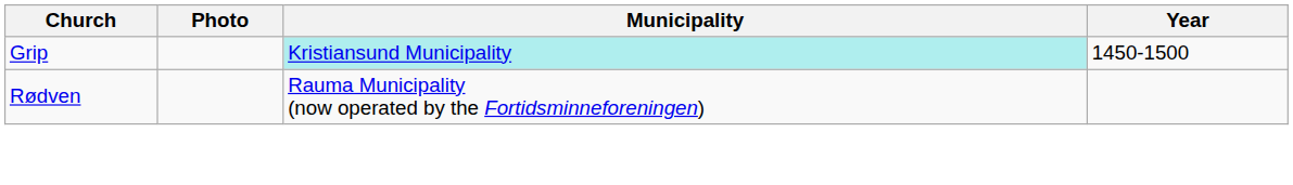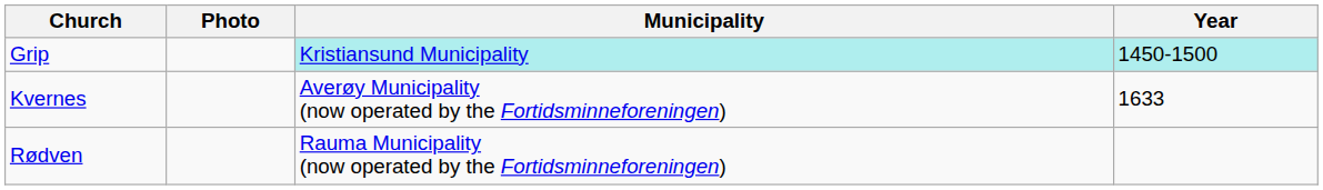Grip | Year: no background -> paleturquoise background
+ row: Kvernes | Averøy Municipality (now operated by the Fortidsminneforeningen) | 1633
